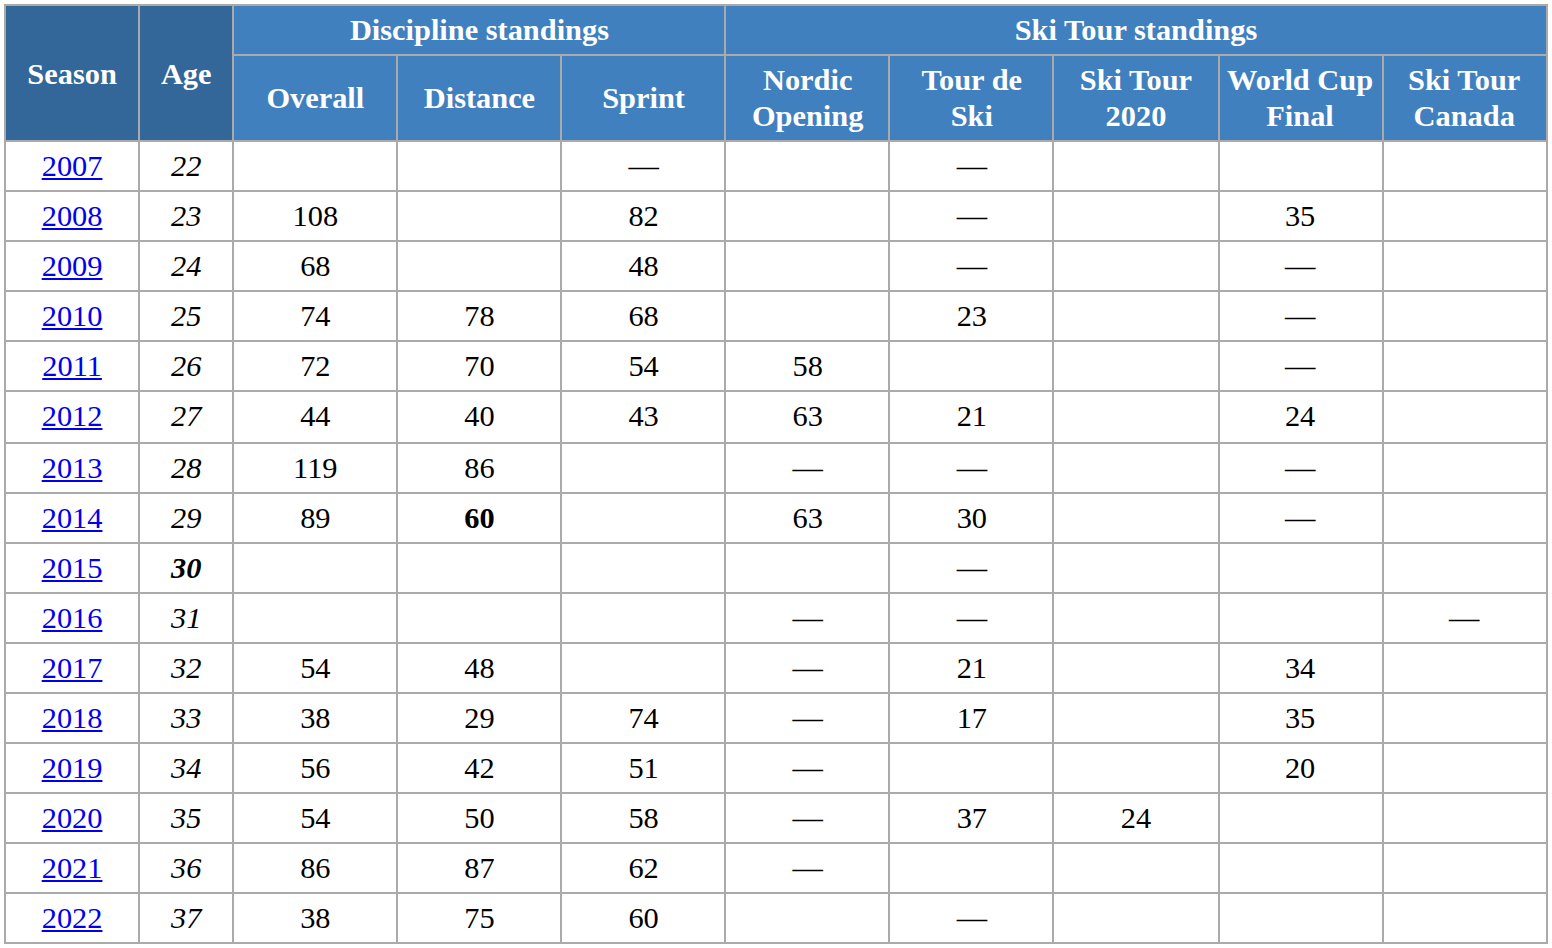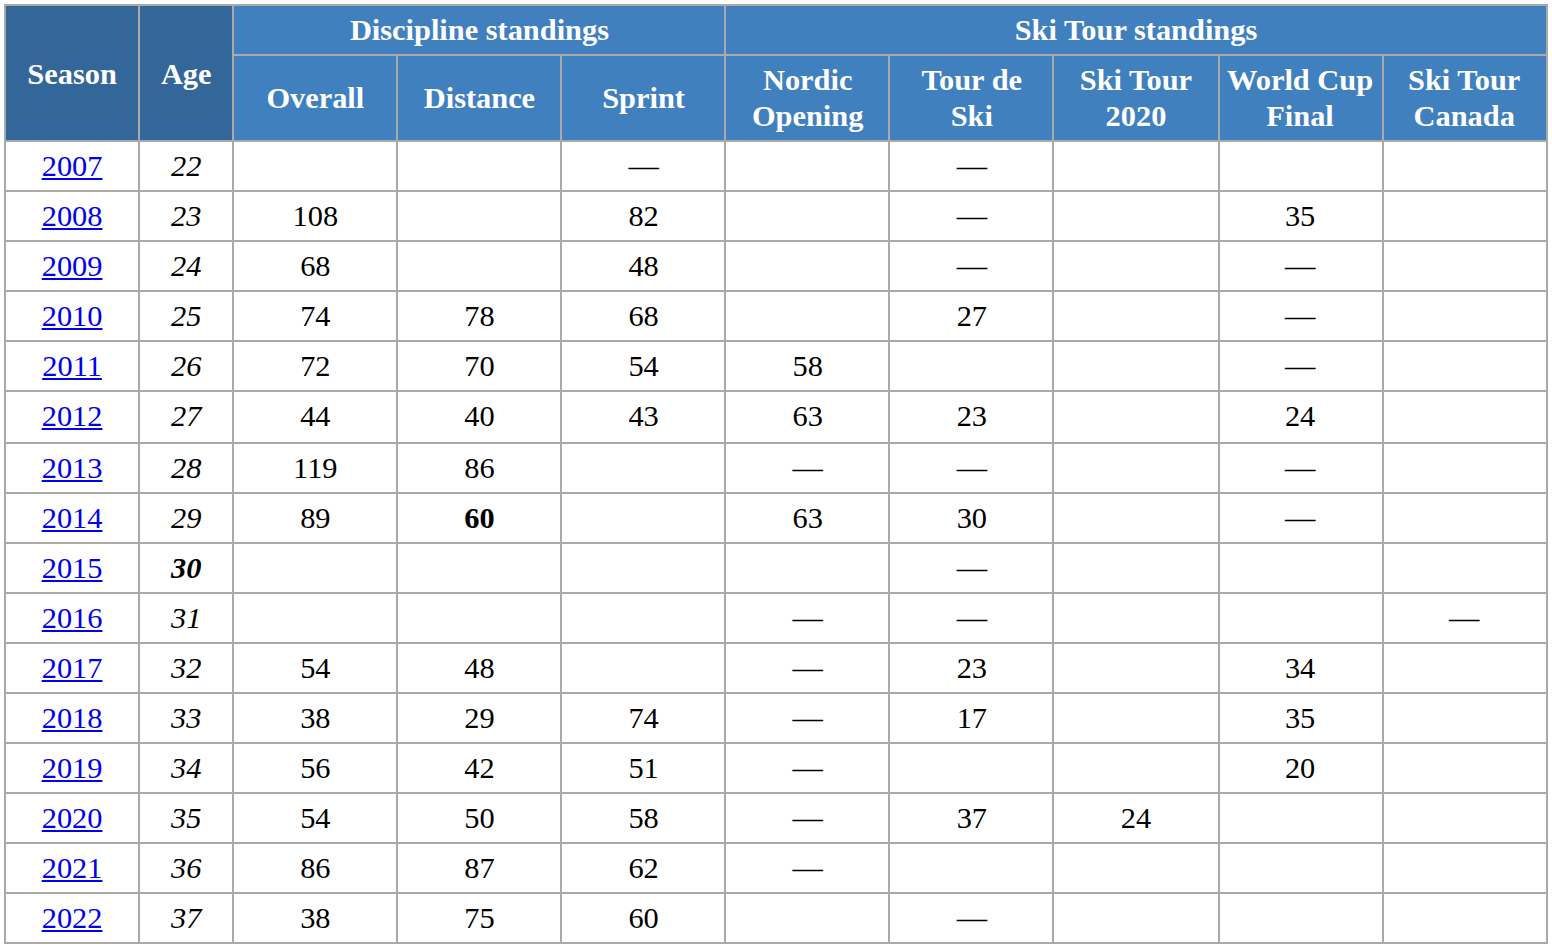2010 | Ski Tour standings / Tour de Ski: 23 -> 27
2012 | Ski Tour standings / Tour de Ski: 21 -> 23
2017 | Ski Tour standings / Tour de Ski: 21 -> 23
